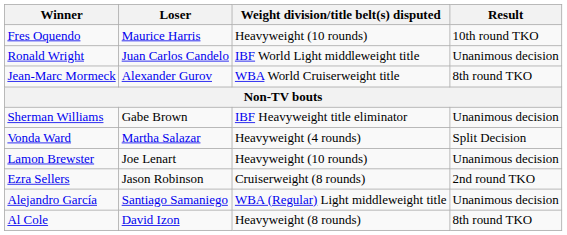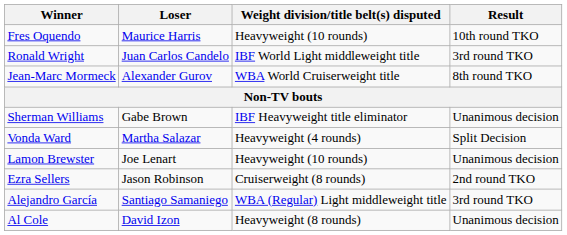Ronald Wright | Result: Unanimous decision -> 3rd round TKO
Alejandro García | Result: Unanimous decision -> 3rd round TKO
Al Cole | Result: 8th round TKO -> Unanimous decision
